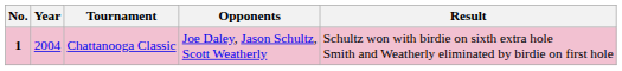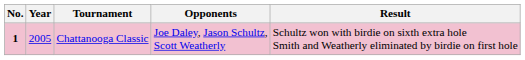Chattanooga Classic | Year: 2004 -> 2005
